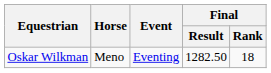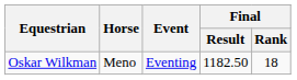Oskar Wilkman | Final / Result: 1282.50 -> 1182.50
